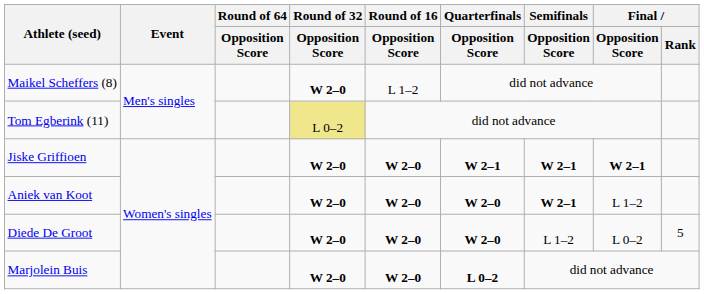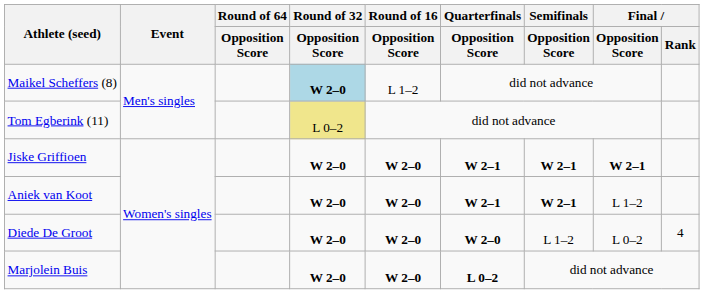Maikel Scheffers (8) | Round of 32 / Opposition Score: no background -> lightblue background
Aniek van Koot | Quarterfinals / Opposition Score: W 2–0 -> W 2–1
Diede De Groot | Final / Rank: 5 -> 4
